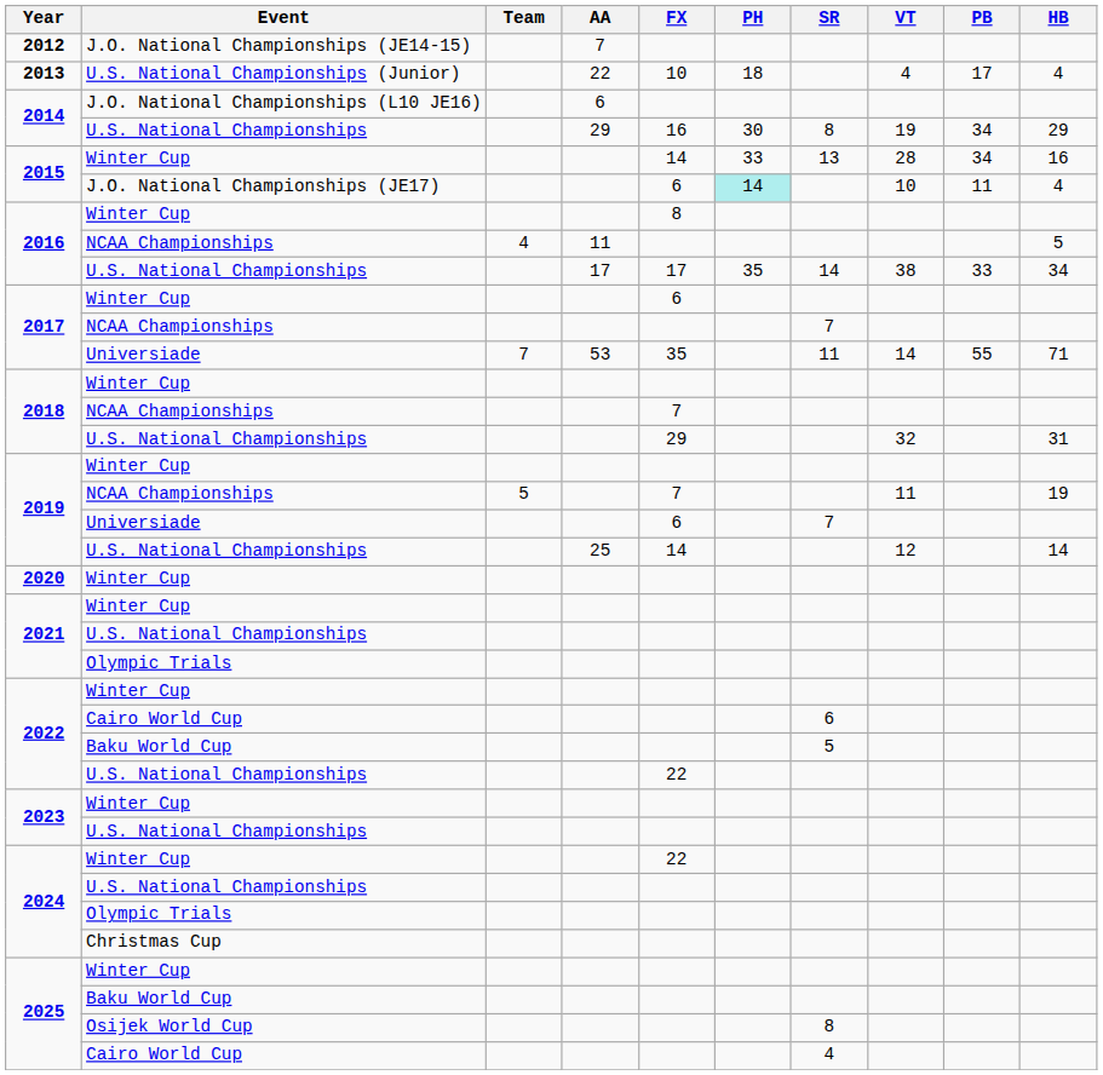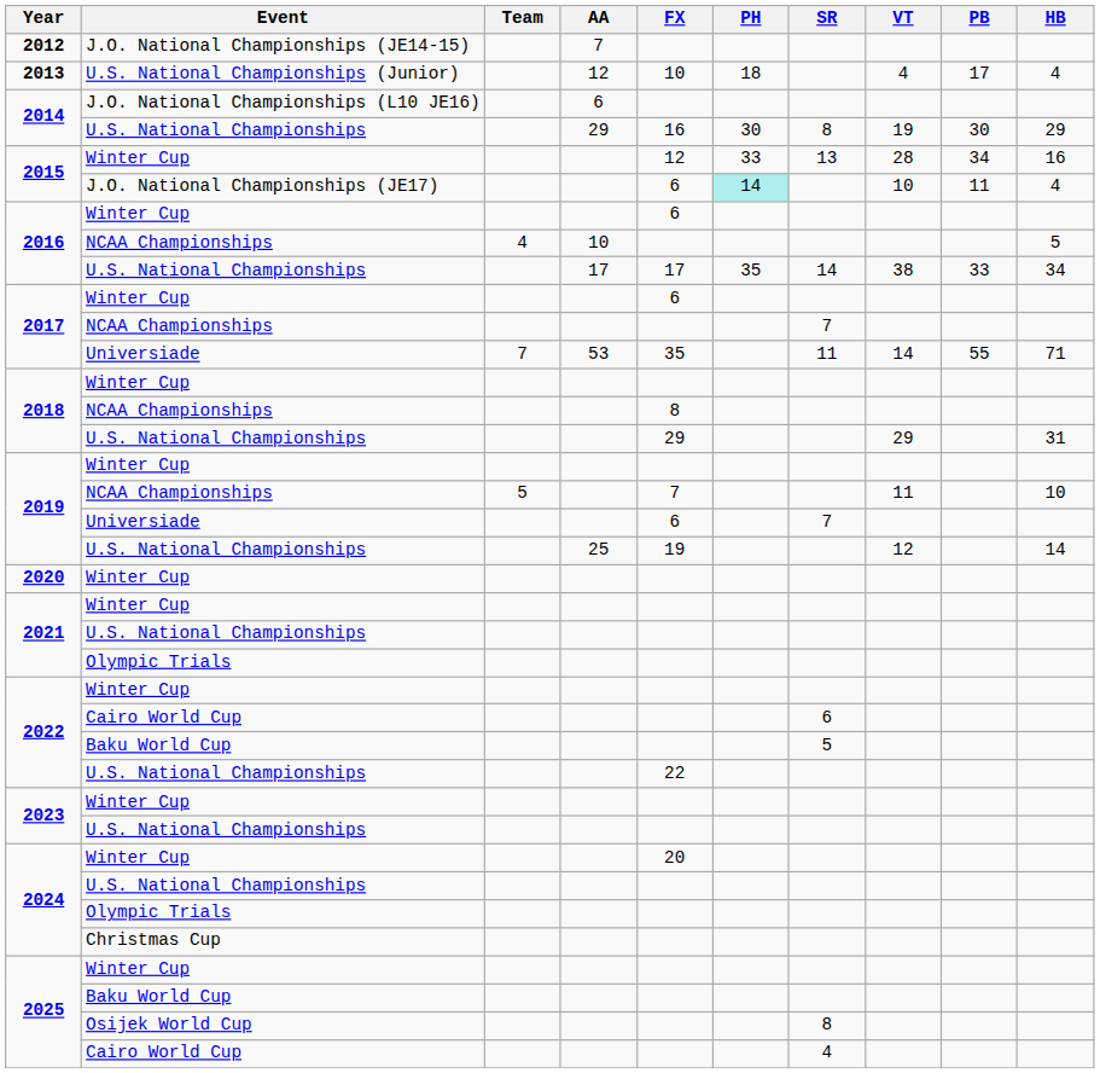2013 | AA: 22 -> 12
2014 / U.S. National Championships | PB: 34 -> 30
2015 / Winter Cup | FX: 14 -> 12
2016 / Winter Cup | FX: 8 -> 6
2016 / NCAA Championships | AA: 11 -> 10
2018 / NCAA Championships | FX: 7 -> 8
2018 / U.S. National Championships | VT: 32 -> 29
2019 / NCAA Championships | HB: 19 -> 10
2019 / U.S. National Championships | FX: 14 -> 19
2024 / Winter Cup | FX: 22 -> 20
